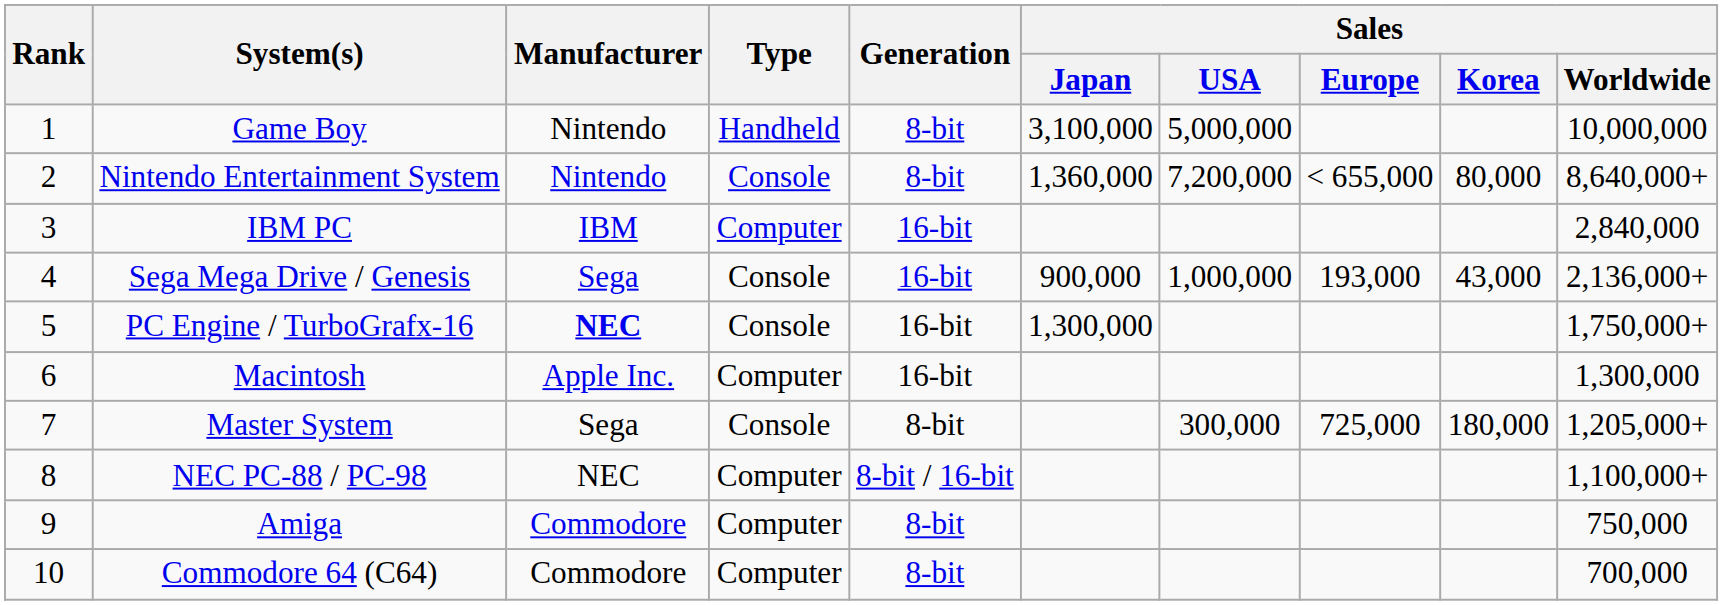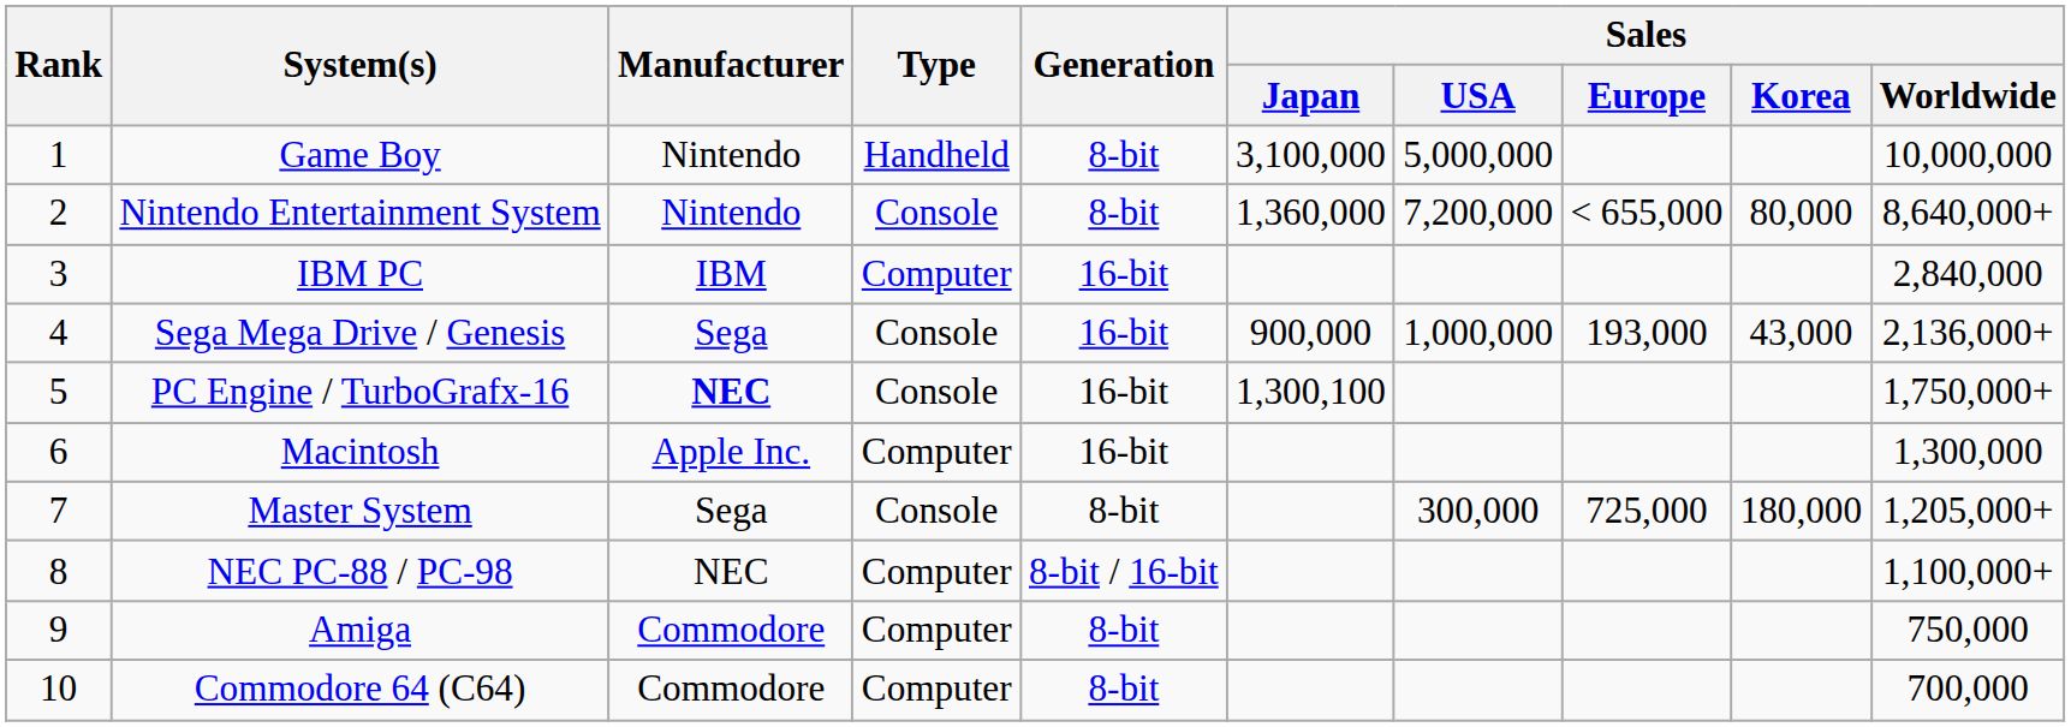PC Engine / TurboGrafx-16 | Sales / Japan: 1,300,000 -> 1,300,100
